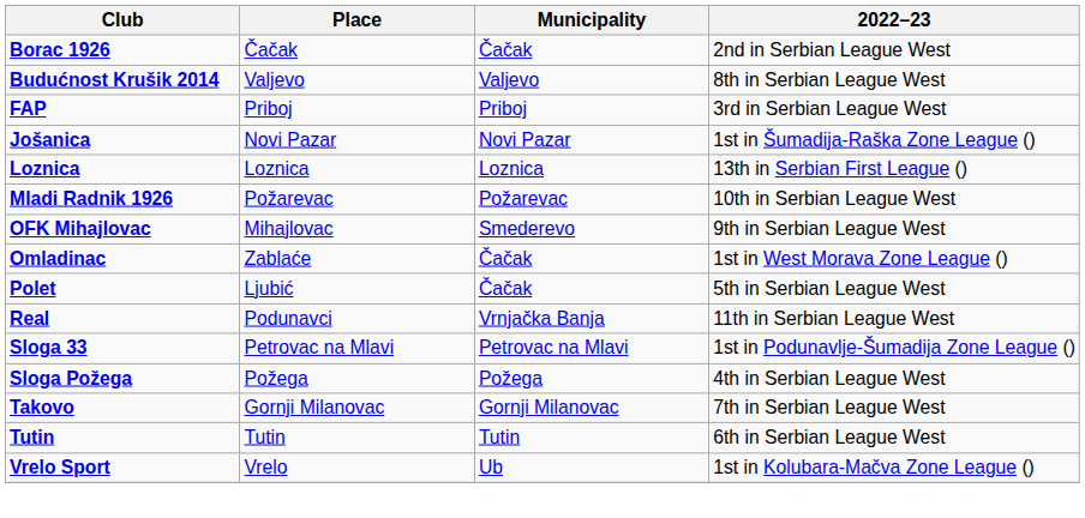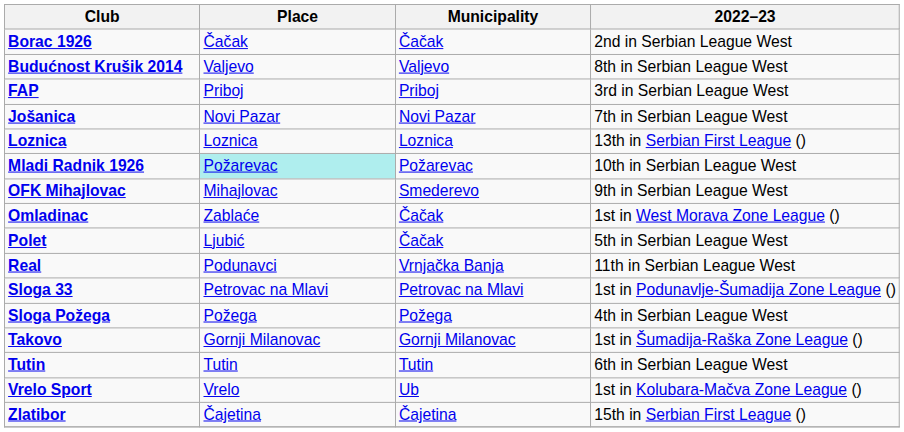Jošanica | 2022–23: 1st in Šumadija-Raška Zone League () -> 7th in Serbian League West
Mladi Radnik 1926 | Place: no background -> paleturquoise background
Takovo | 2022–23: 7th in Serbian League West -> 1st in Šumadija-Raška Zone League ()
+ row: Zlatibor | Čajetina | Čajetina | 15th in Serbian First League ()
